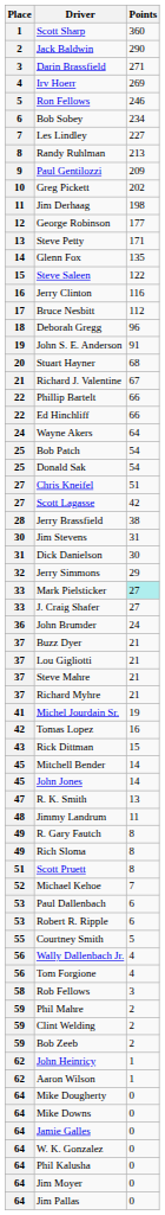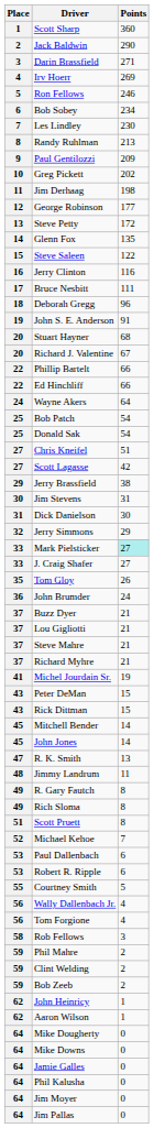Les Lindley | Points: 227 -> 230
Steve Petty | Points: 171 -> 172
Bruce Nesbitt | Points: 112 -> 111
Richard J. Valentine | Place: 21 -> 20
Jerry Brassfield | Place: 28 -> 29
+ row: 35 | Tom Gloy | 26
- row: 42 | Tomas Lopez | 16
+ row: 43 | Peter DeMan | 15
- row: 64 | W. K. Gonzalez | 0
